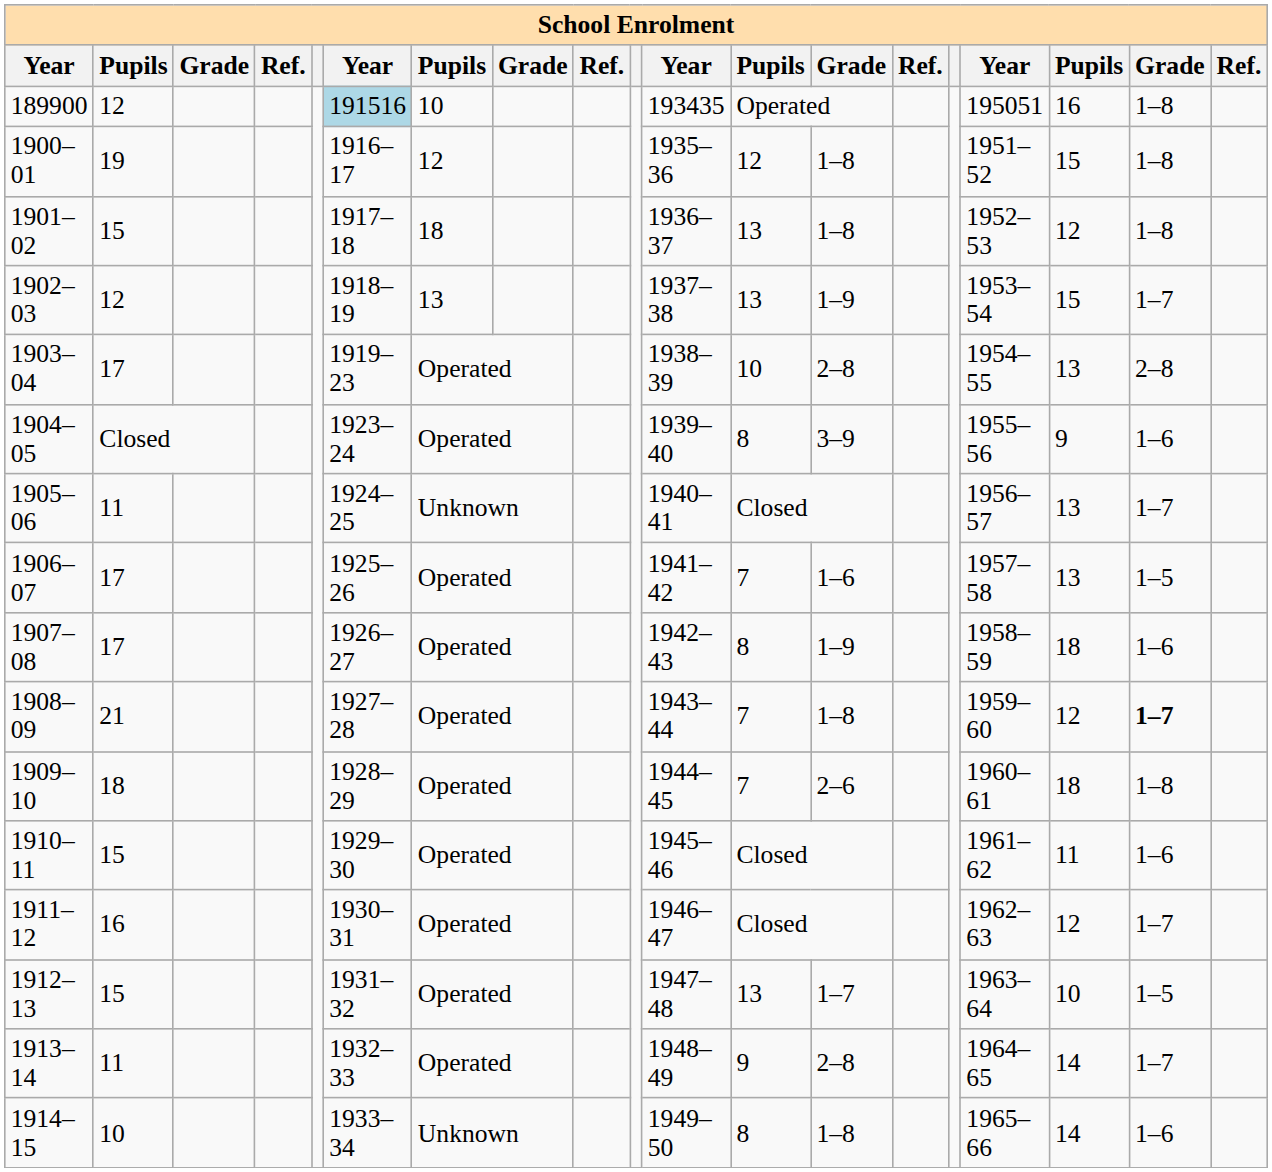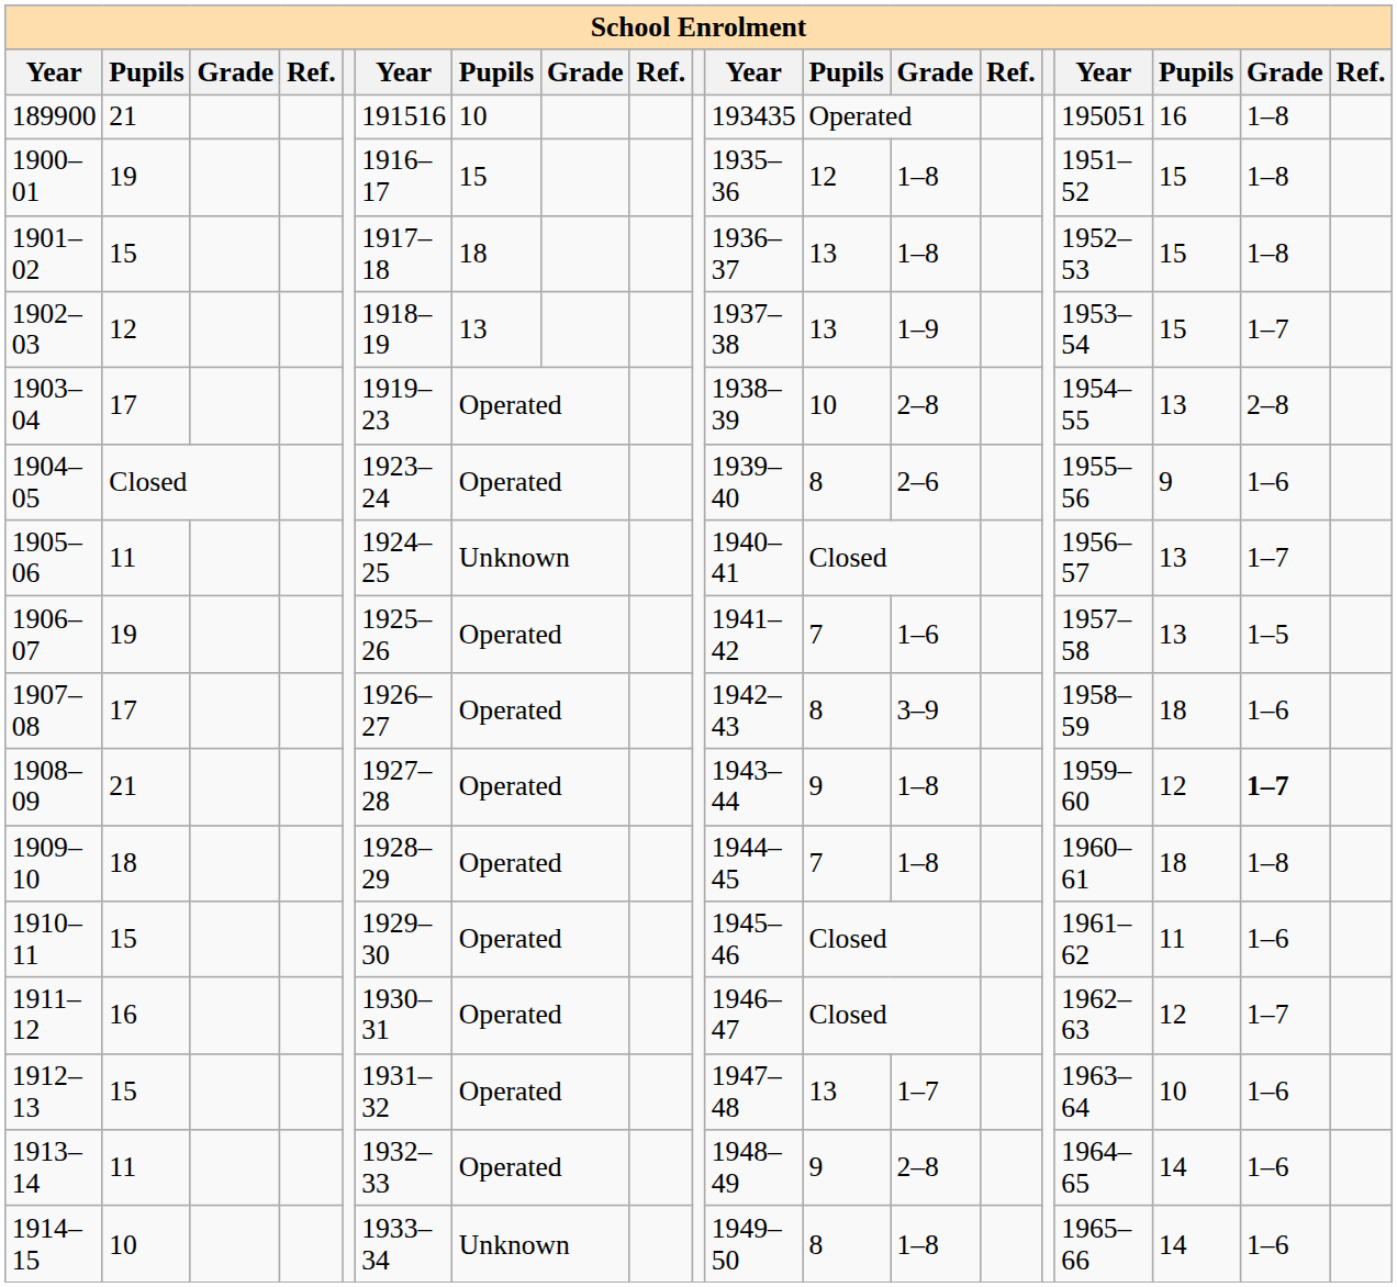189900 | column 2: 12 -> 21
189900 | column 6: lightblue background -> no background
1900–01 | column 7: 12 -> 15
1901–02 | column 17: 12 -> 15
1904–05 | column 13: 3–9 -> 2–6
1906–07 | column 2: 17 -> 19
1907–08 | column 13: 1–9 -> 3–9
1908–09 | column 12: 7 -> 9
1909–10 | column 13: 2–6 -> 1–8
1912–13 | column 18: 1–5 -> 1–6
1913–14 | column 18: 1–7 -> 1–6
